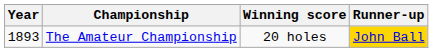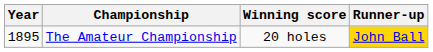The Amateur Championship | Year: 1893 -> 1895
